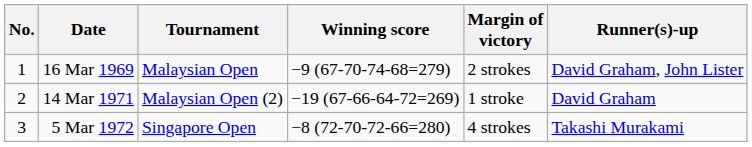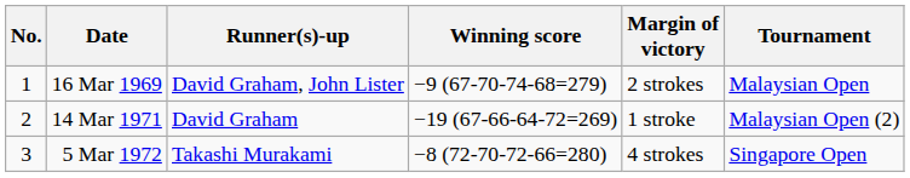columns swapped: Tournament <-> Runner(s)-up
